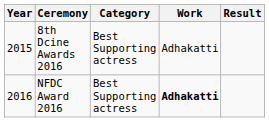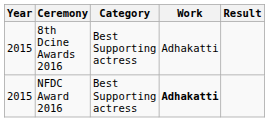NFDC Award 2016 | Year: 2016 -> 2015
